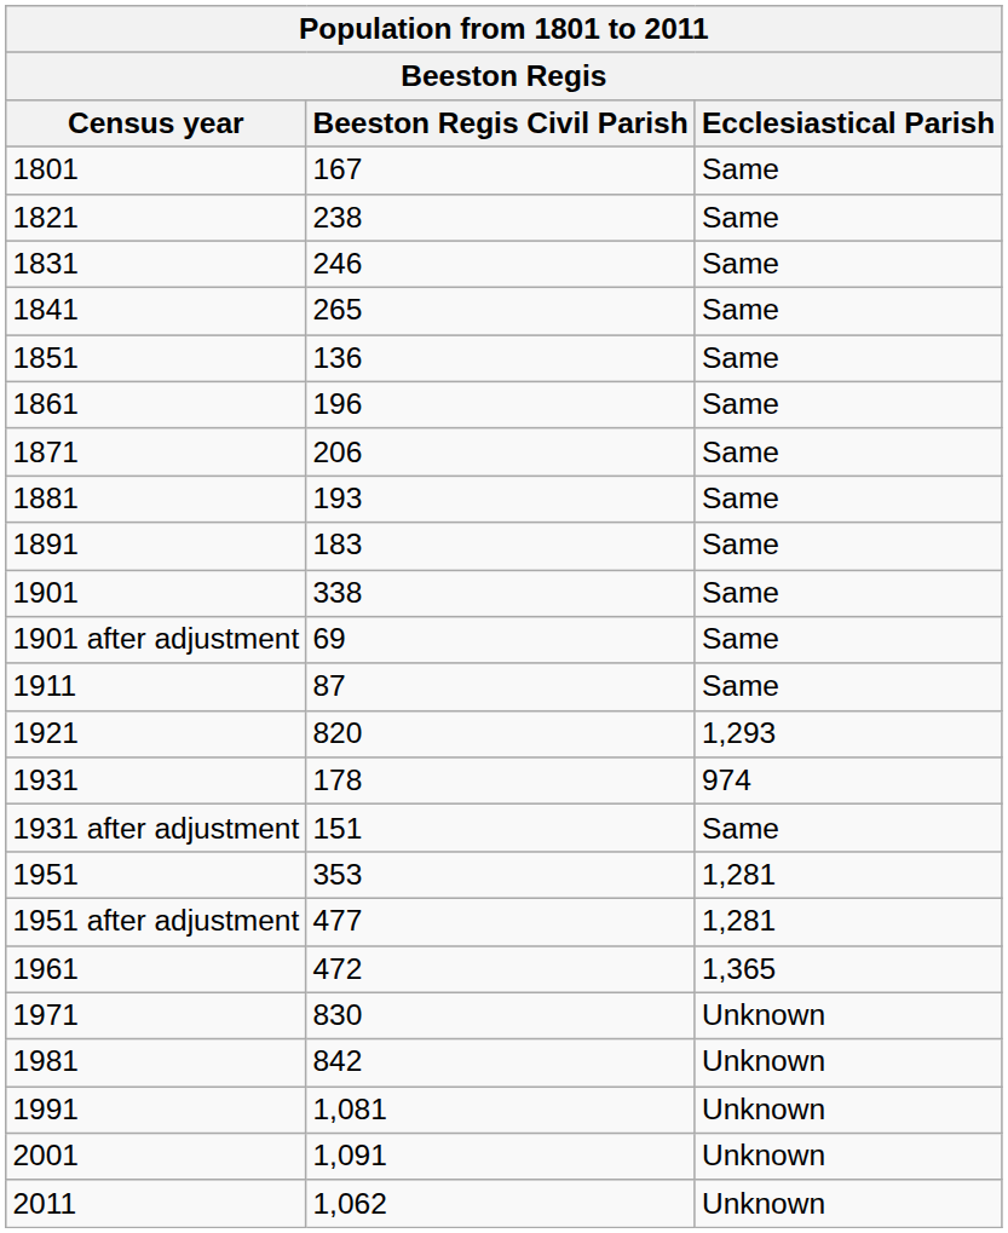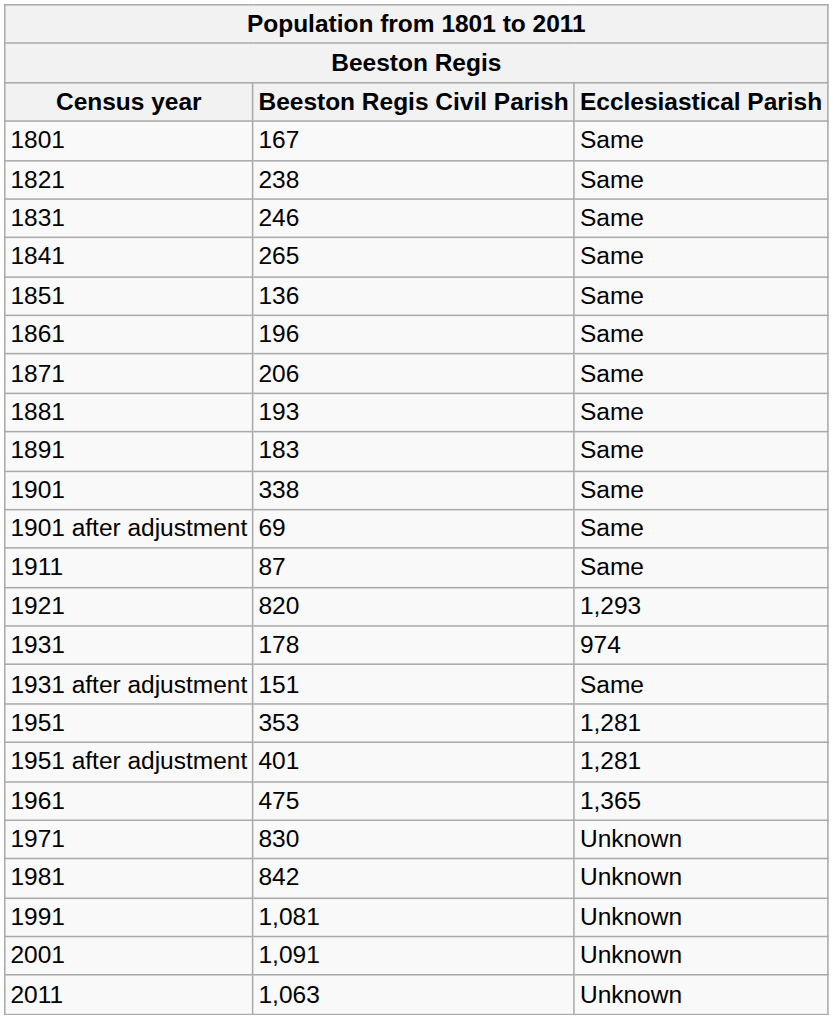1951 after adjustment | Beeston Regis Civil Parish: 477 -> 401
1961 | Beeston Regis Civil Parish: 472 -> 475
2011 | Beeston Regis Civil Parish: 1,062 -> 1,063
